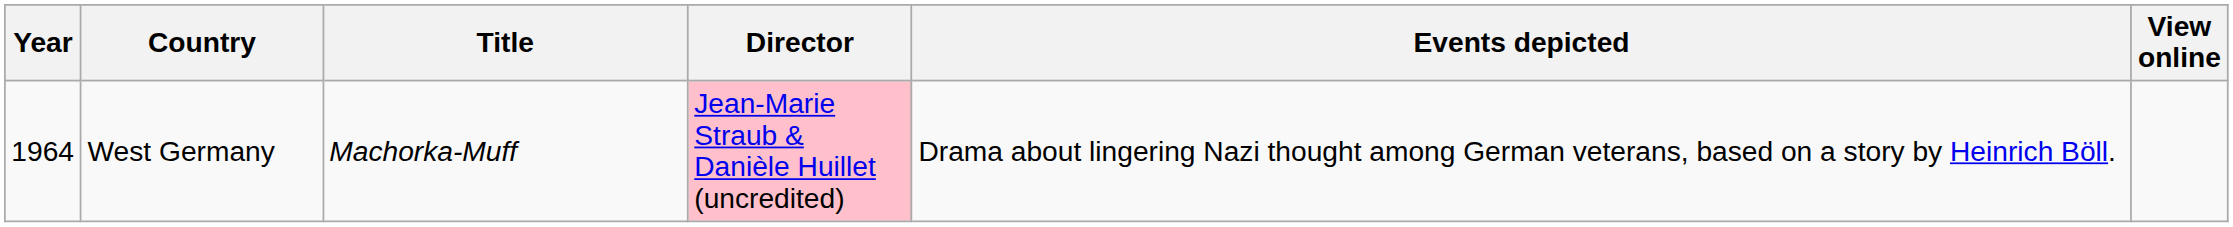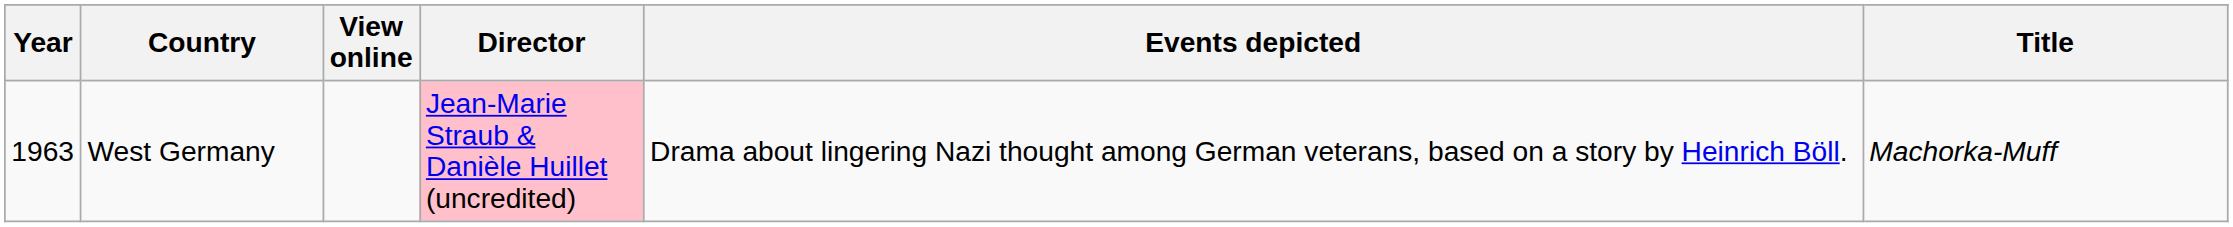columns swapped: Title <-> View online
West Germany | Year: 1964 -> 1963
